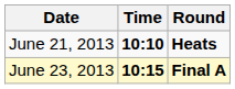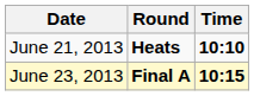columns swapped: Time <-> Round
